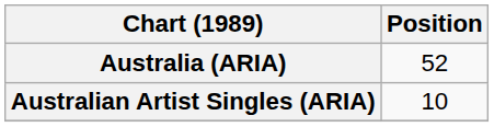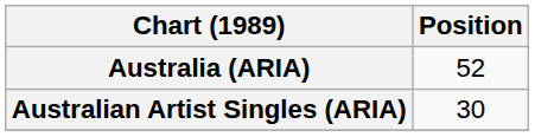Australian Artist Singles (ARIA) | Position: 10 -> 30
